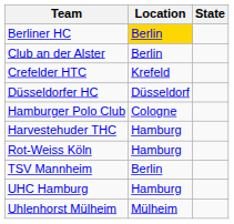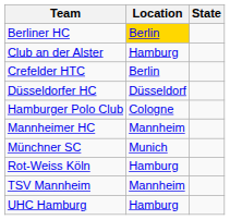Club an der Alster | Location: Berlin -> Hamburg
Crefelder HTC | Location: Krefeld -> Berlin
- row: Harvestehuder THC | Hamburg
+ row: Mannheimer HC | Mannheim
+ row: Münchner SC | Munich
TSV Mannheim | Location: Berlin -> Mannheim
- row: Uhlenhorst Mülheim | Mülheim
